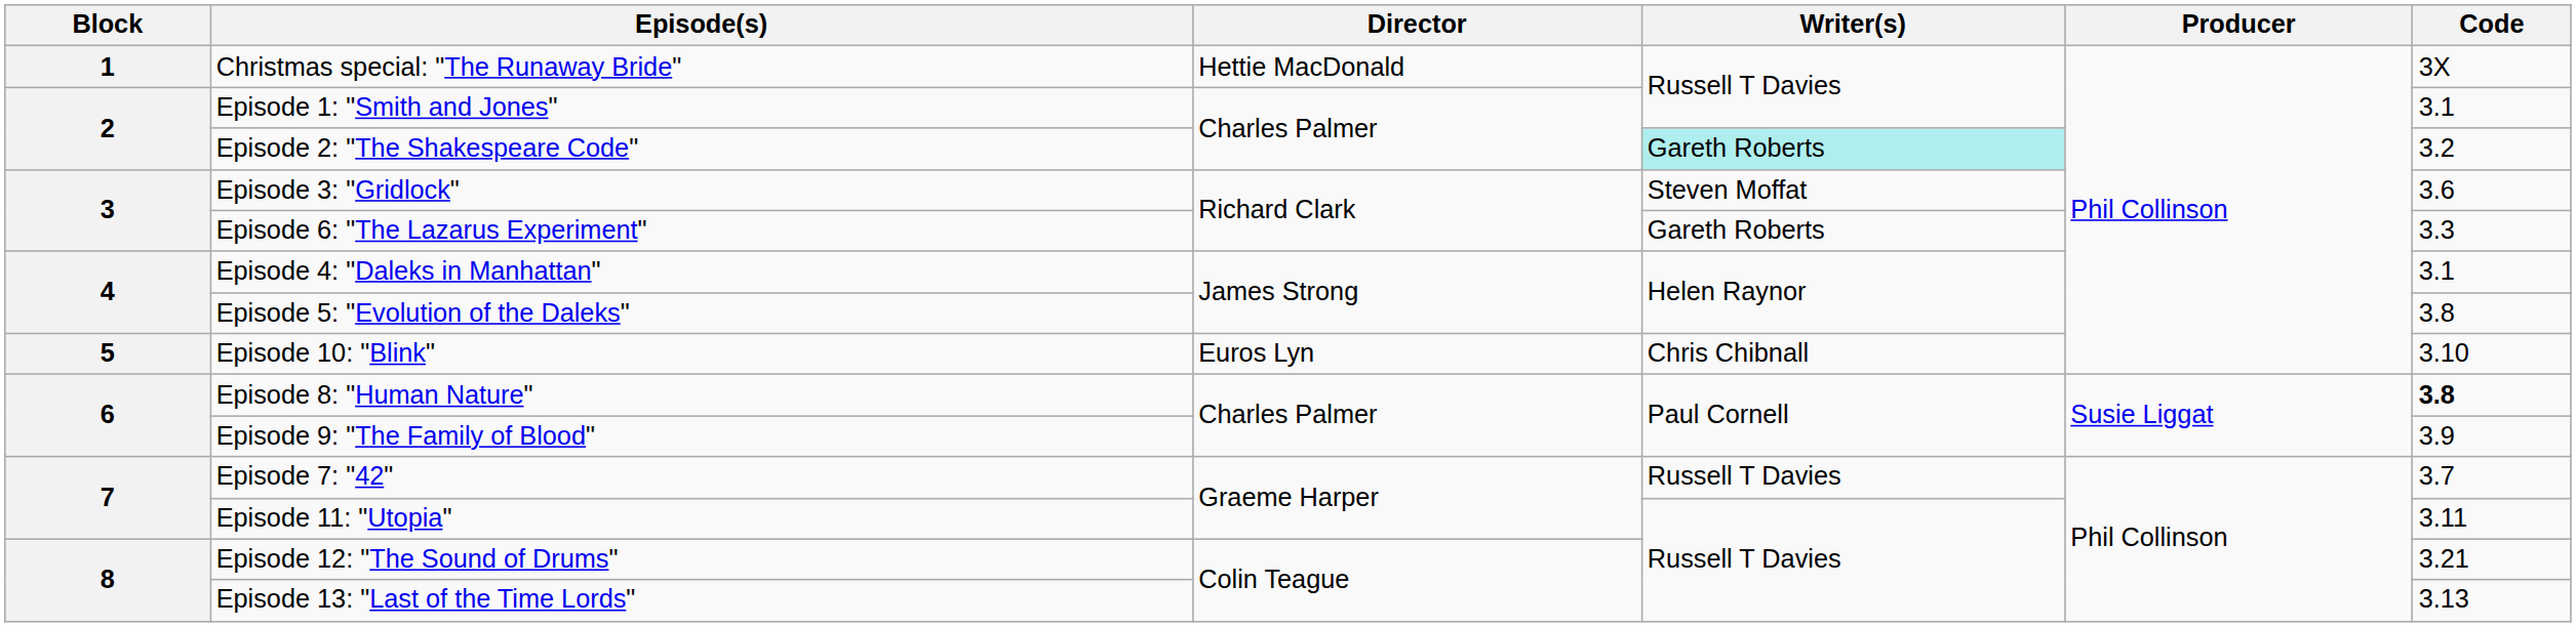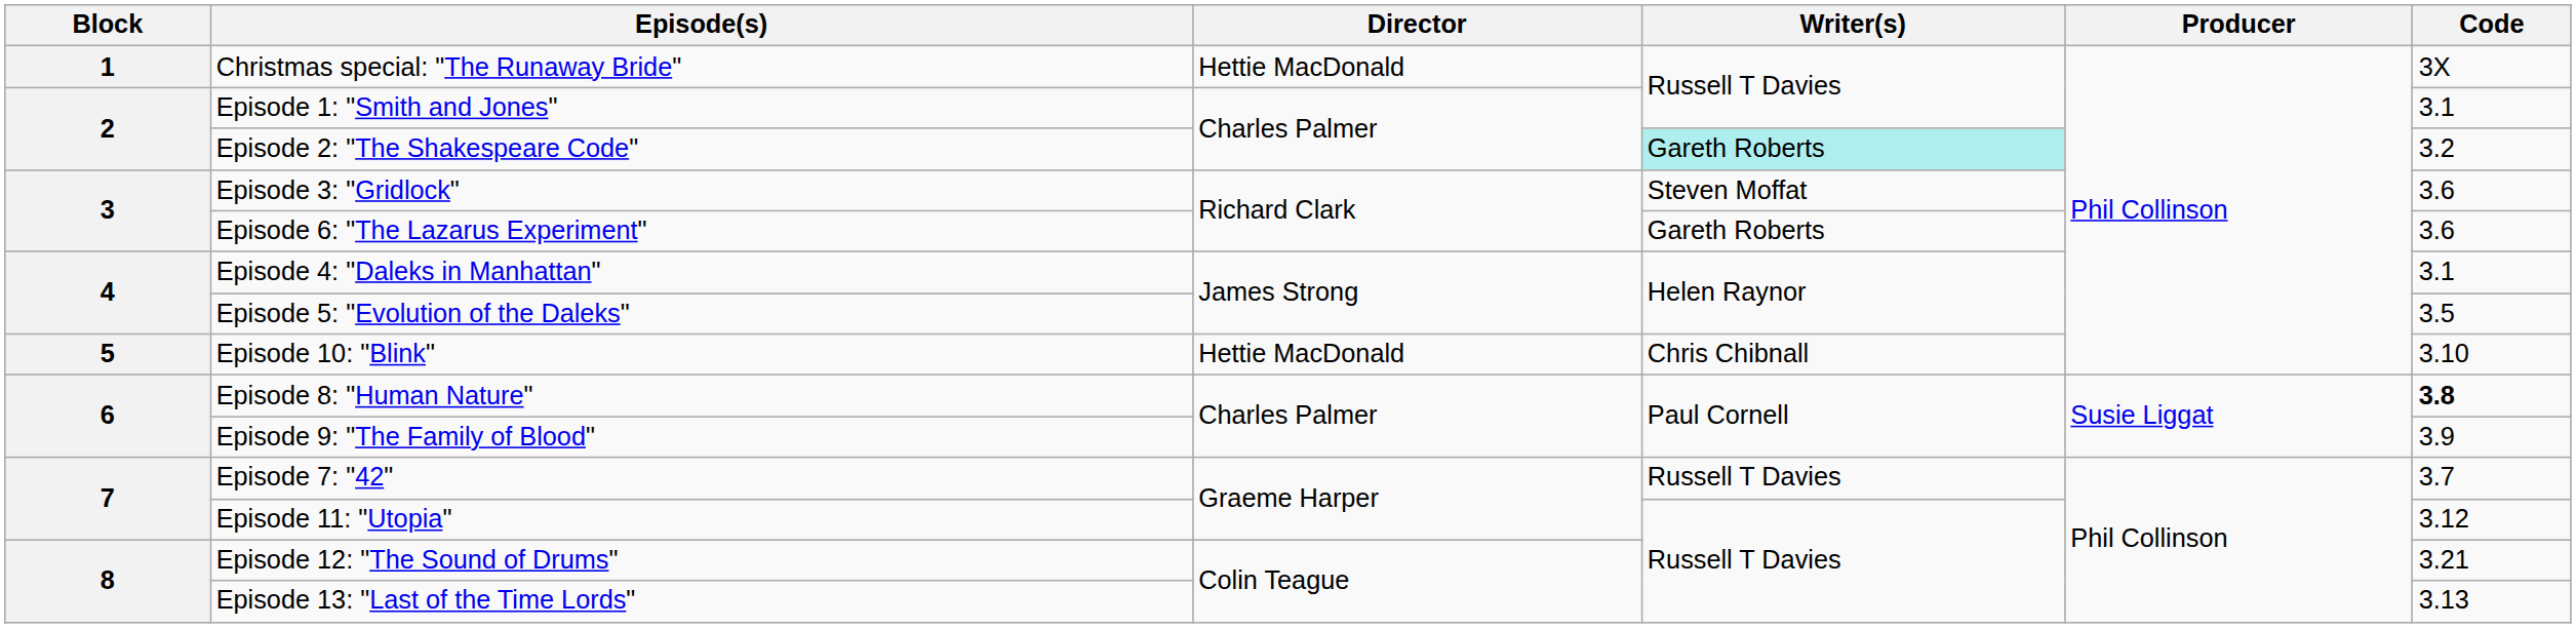Episode 6: "The Lazarus Experiment" | Code: 3.3 -> 3.6
Episode 5: "Evolution of the Daleks" | Code: 3.8 -> 3.5
Episode 10: "Blink" | Director: Euros Lyn -> Hettie MacDonald
Episode 11: "Utopia" | Code: 3.11 -> 3.12
